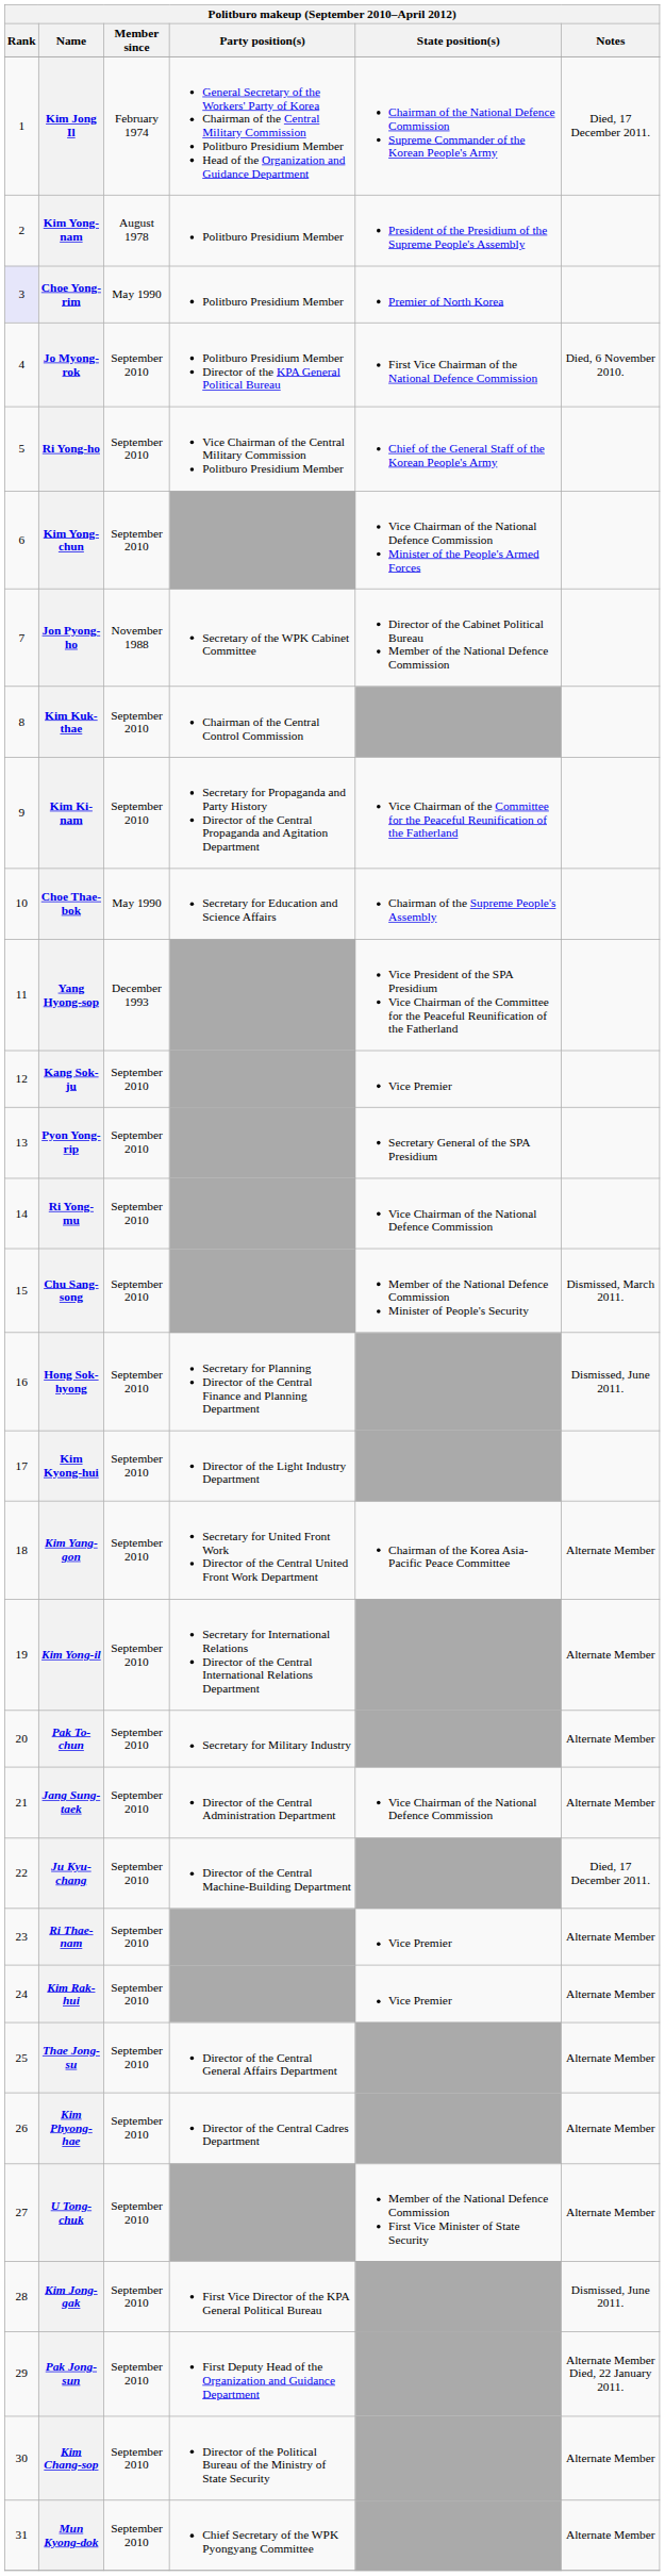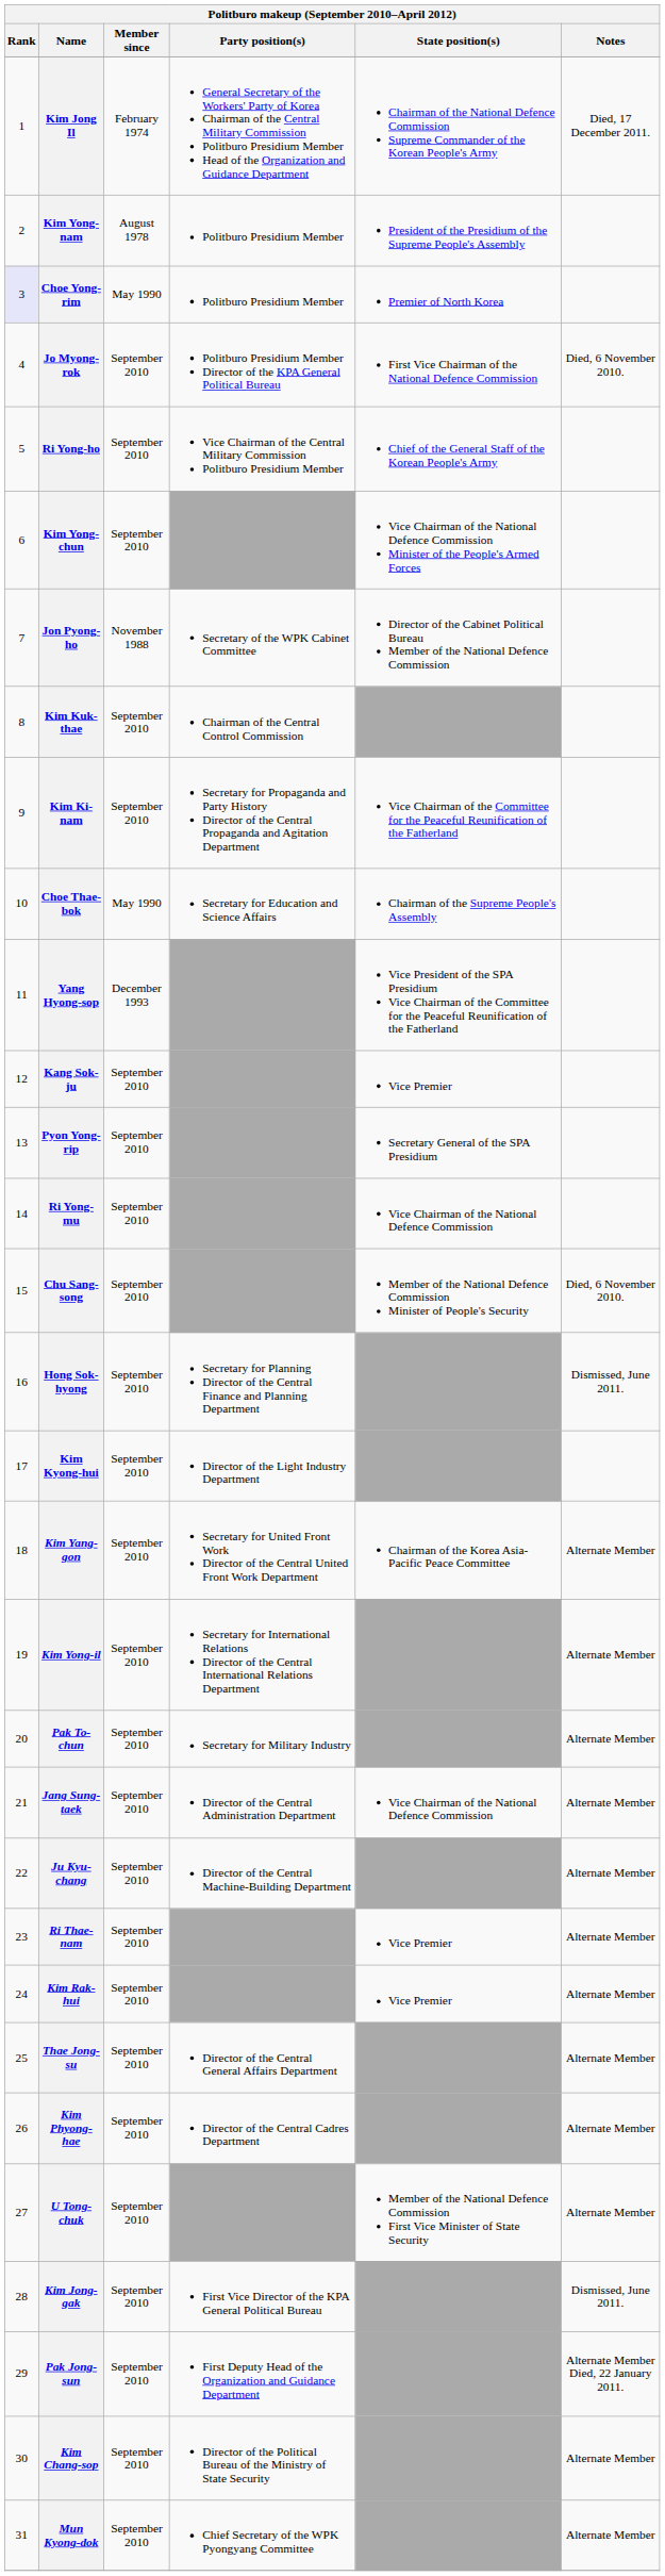Chu Sang-song | Notes: Dismissed, March 2011. -> Died, 6 November 2010.
Ju Kyu-chang | Notes: Died, 17 December 2011. -> Alternate Member
